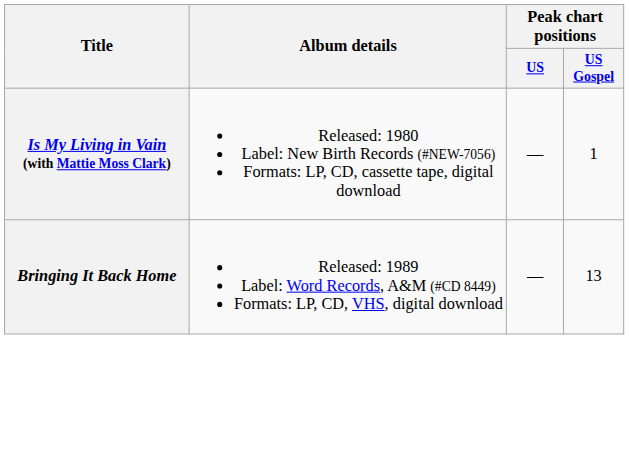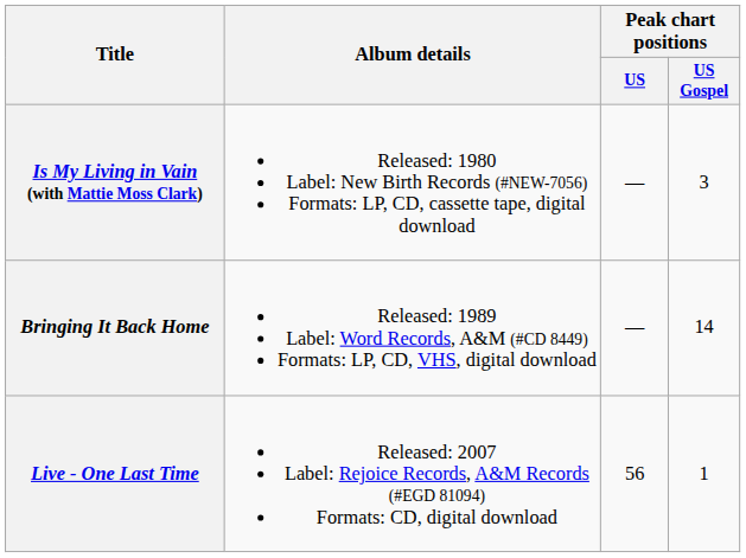Is My Living in Vain (with Mattie Moss Clark) | Peak chart positions / US Gospel: 1 -> 3
Bringing It Back Home | Peak chart positions / US Gospel: 13 -> 14
+ row: Live - One Last Time | Released: 2007 Label: Rejoice Records, A&M Records (#EGD 81094) Formats: CD, digital download | 56 | 1
